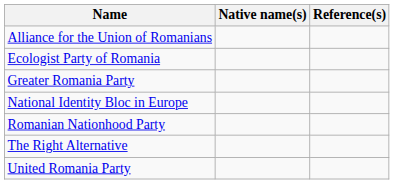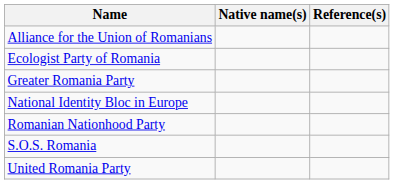+ row: S.O.S. Romania
- row: The Right Alternative
